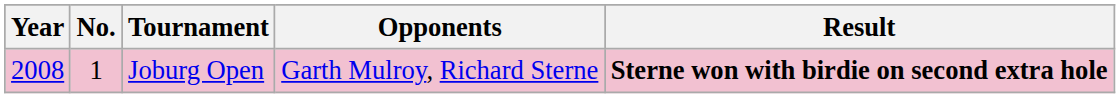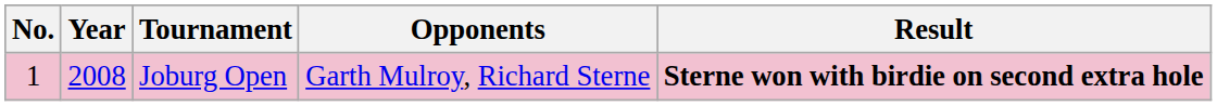columns swapped: No. <-> Year
